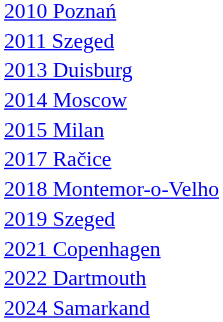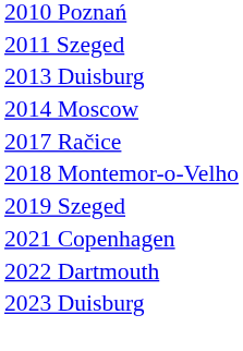- row: 2015 Milan
+ row: 2023 Duisburg
- row: 2024 Samarkand
